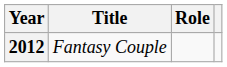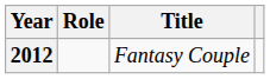columns swapped: Title <-> Role
